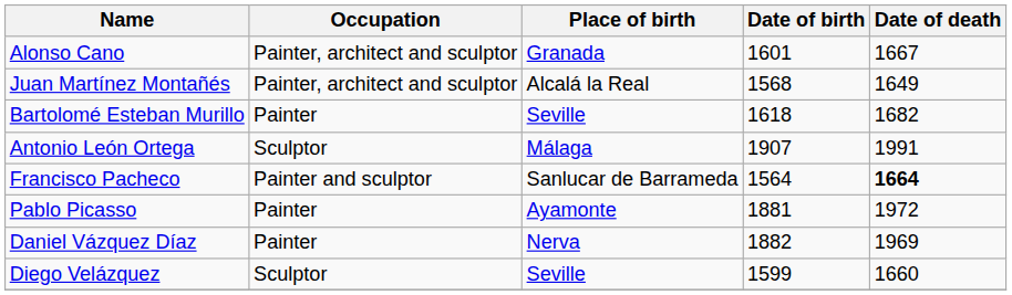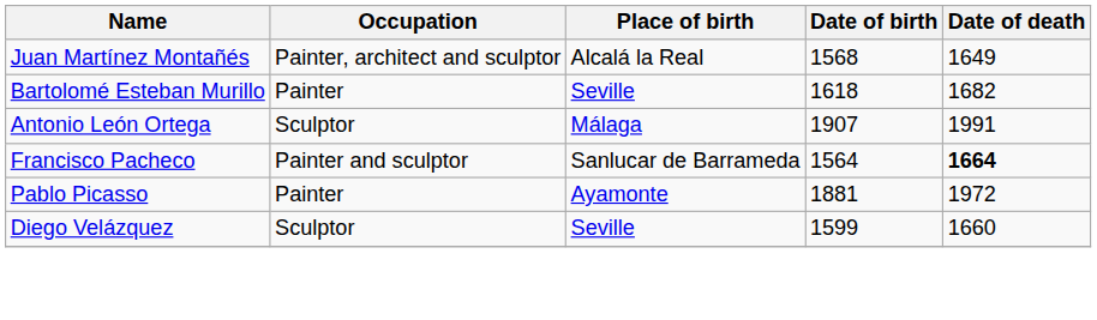- row: Alonso Cano | Painter, architect and sculptor | Granada | 1601 | 1667
- row: Daniel Vázquez Díaz | Painter | Nerva | 1882 | 1969
